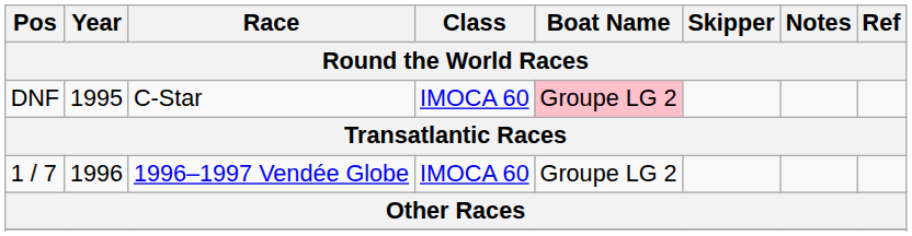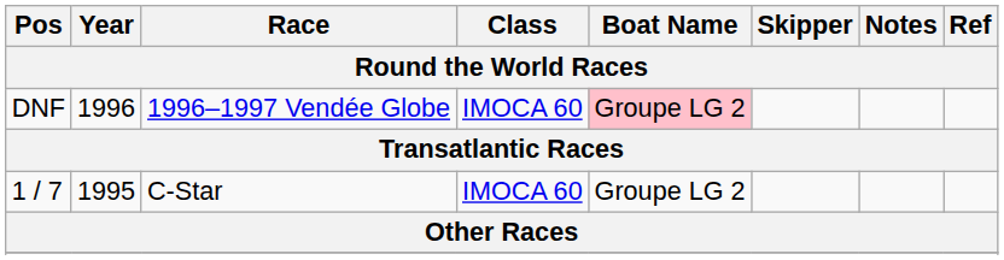DNF | Year: 1995 -> 1996
DNF | Race: C-Star -> 1996–1997 Vendée Globe
1 / 7 | Year: 1996 -> 1995
1 / 7 | Race: 1996–1997 Vendée Globe -> C-Star
